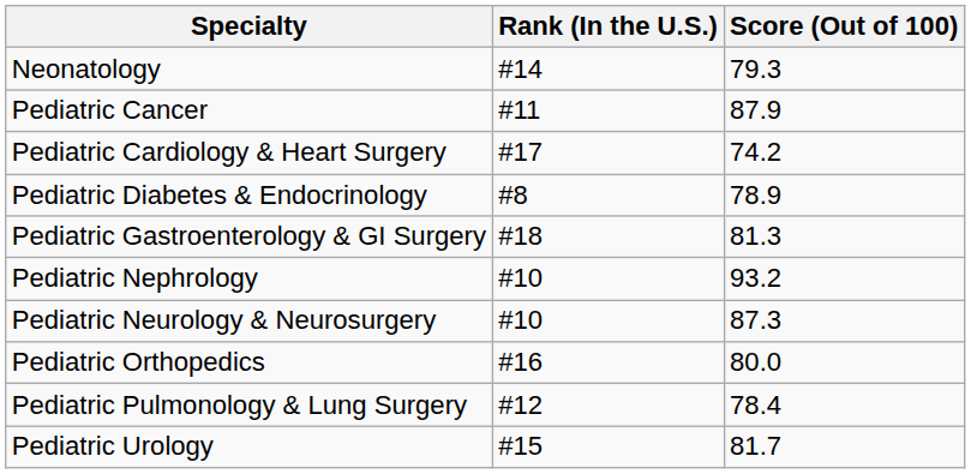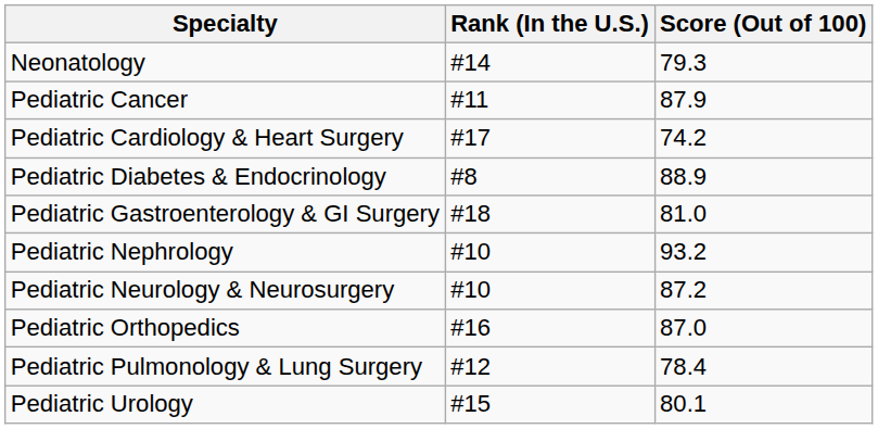Pediatric Diabetes & Endocrinology | Score (Out of 100): 78.9 -> 88.9
Pediatric Gastroenterology & GI Surgery | Score (Out of 100): 81.3 -> 81.0
Pediatric Neurology & Neurosurgery | Score (Out of 100): 87.3 -> 87.2
Pediatric Orthopedics | Score (Out of 100): 80.0 -> 87.0
Pediatric Urology | Score (Out of 100): 81.7 -> 80.1
